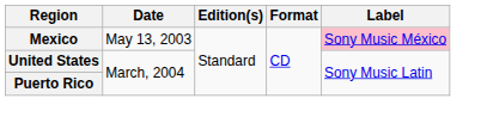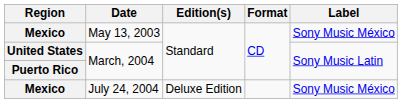May 13, 2003 | Label: pink background -> no background
+ row: Mexico | July 24, 2004 | Deluxe Edition | Sony Music México
